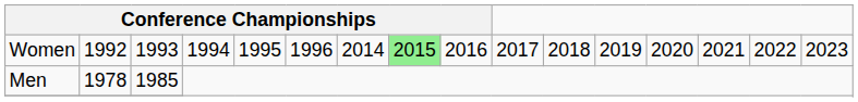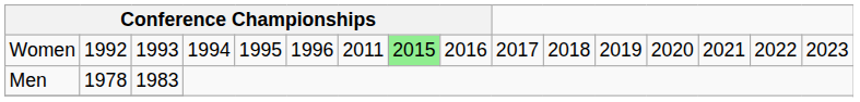Women | column 7: 2014 -> 2011
Men | column 3: 1985 -> 1983
